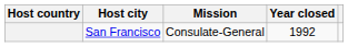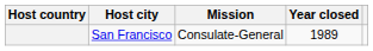San Francisco | Year closed: 1992 -> 1989
